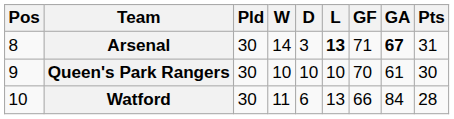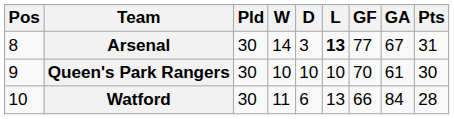Arsenal | GF: 71 -> 77
Arsenal | GA: bold -> normal
